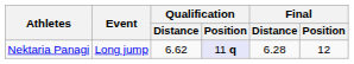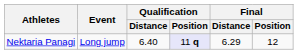Nektaria Panagi | Qualification / Distance: 6.62 -> 6.40
Nektaria Panagi | Final / Distance: 6.28 -> 6.29
